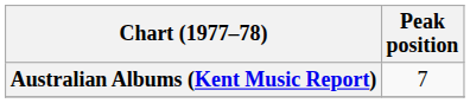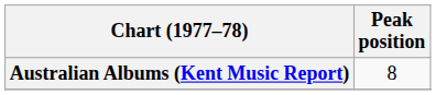Australian Albums (Kent Music Report) | Peak position: 7 -> 8
